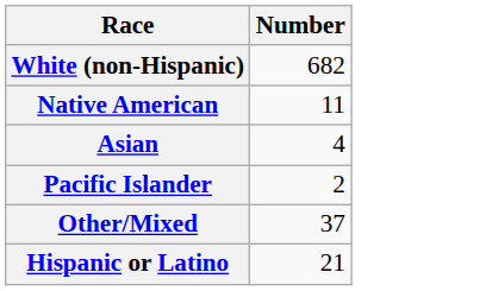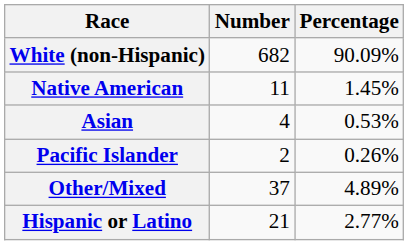+ column: Percentage | 90.09% | 1.45% | 0.53% | 0.26% | 4.89% | 2.77%
